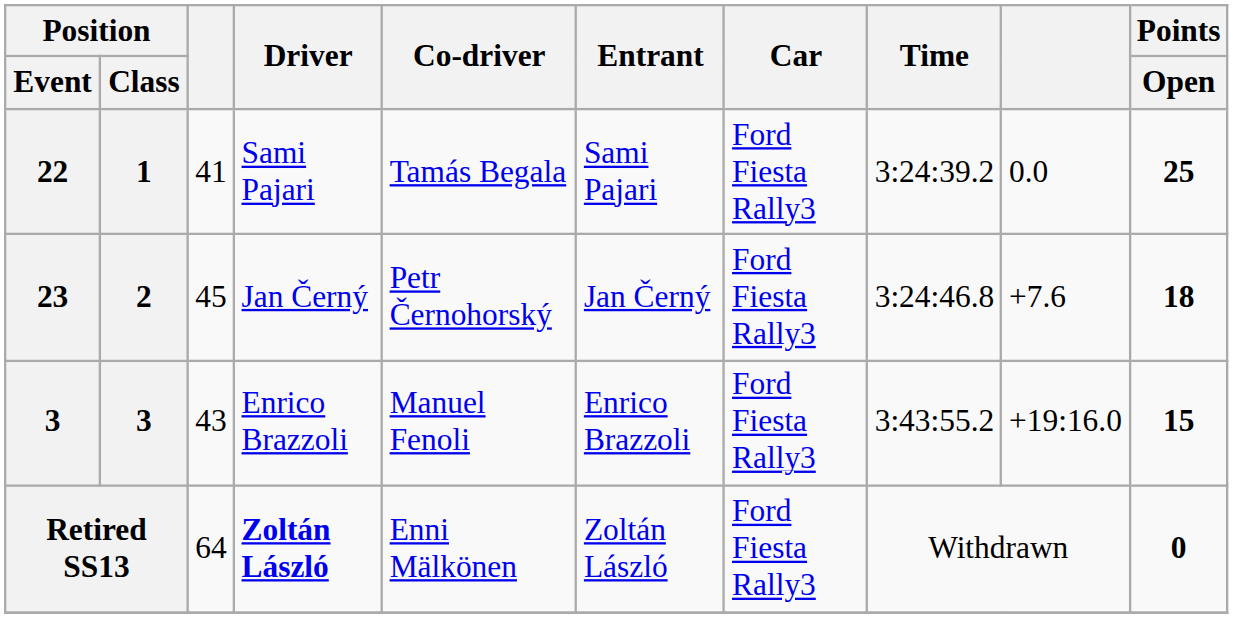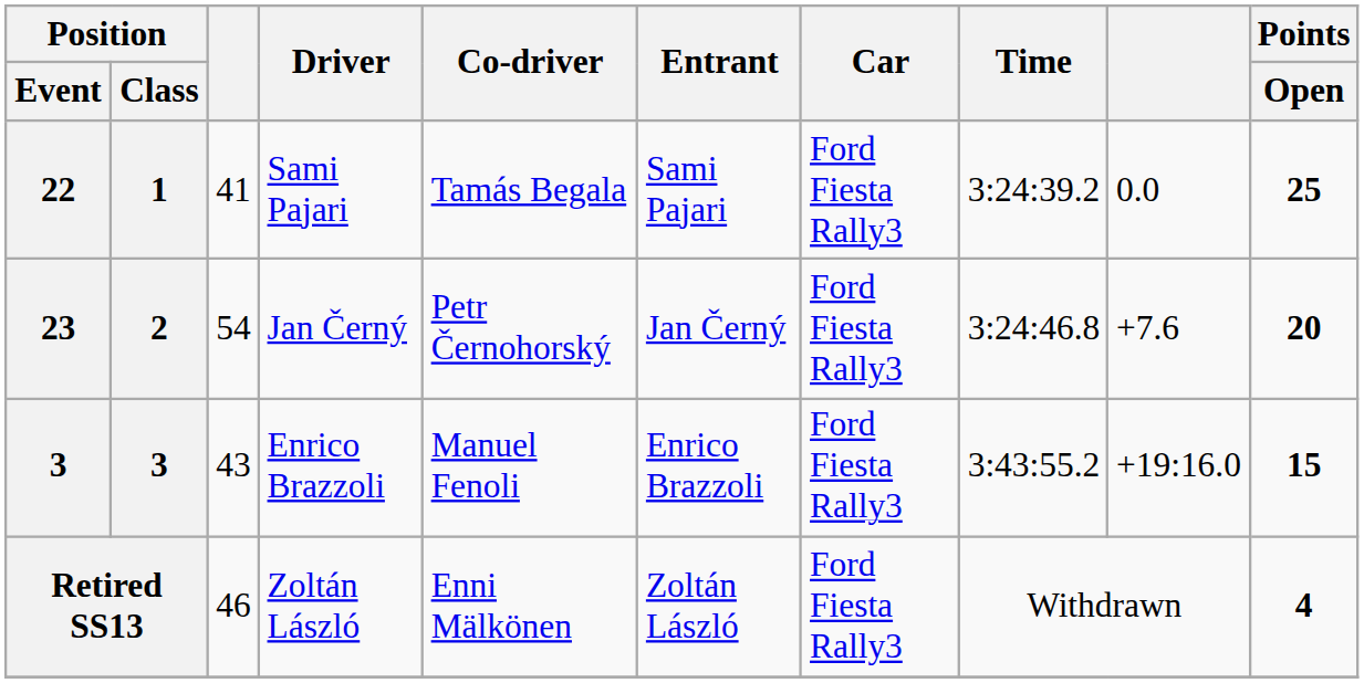23 | column 3: 45 -> 54
23 | Points / Open: 18 -> 20
Retired SS13 | column 3: 64 -> 46
Retired SS13 | Driver: bold -> normal
Retired SS13 | Points / Open: 0 -> 4
